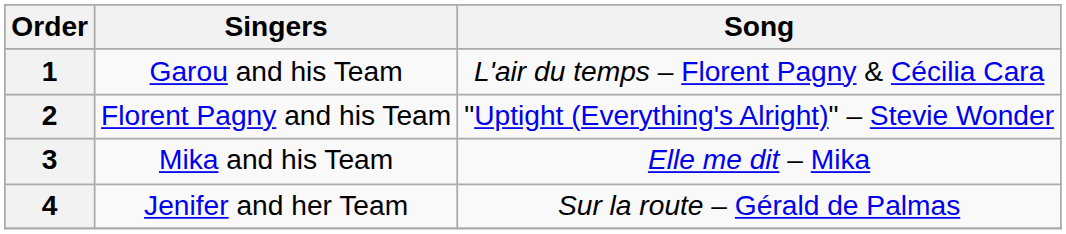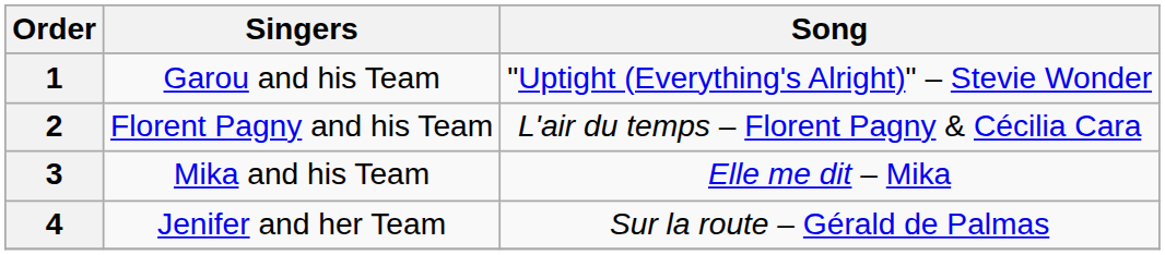1 | Song: L'air du temps – Florent Pagny & Cécilia Cara -> "Uptight (Everything's Alright)" – Stevie Wonder
2 | Song: "Uptight (Everything's Alright)" – Stevie Wonder -> L'air du temps – Florent Pagny & Cécilia Cara
